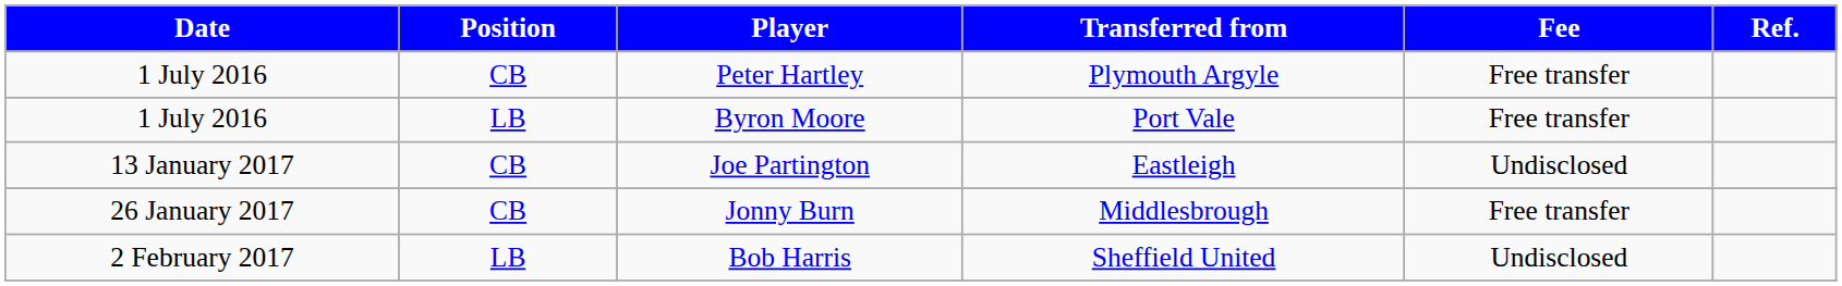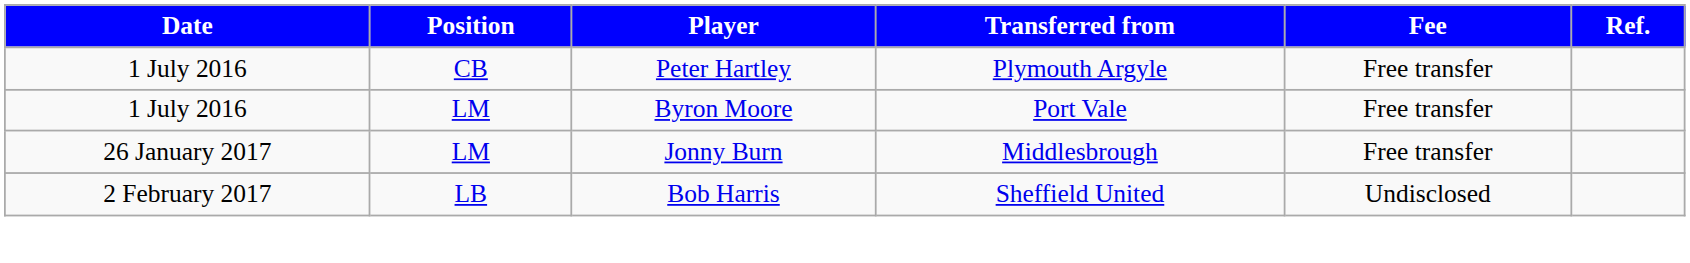Byron Moore | Position: LB -> LM
- row: 13 January 2017 | CB | Joe Partington | Eastleigh | Undisclosed
Jonny Burn | Position: CB -> LM
